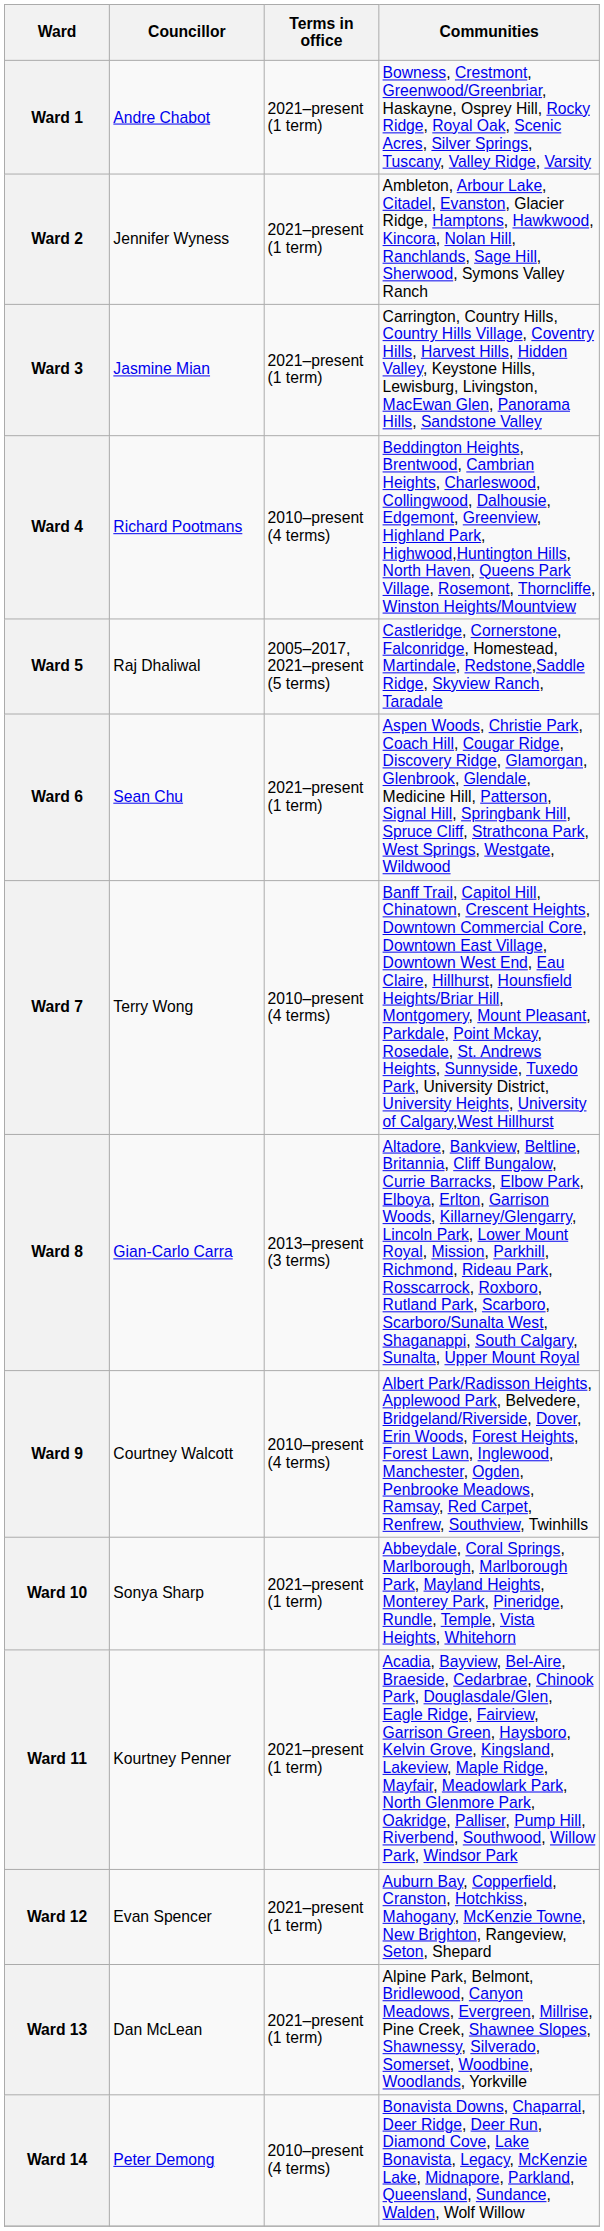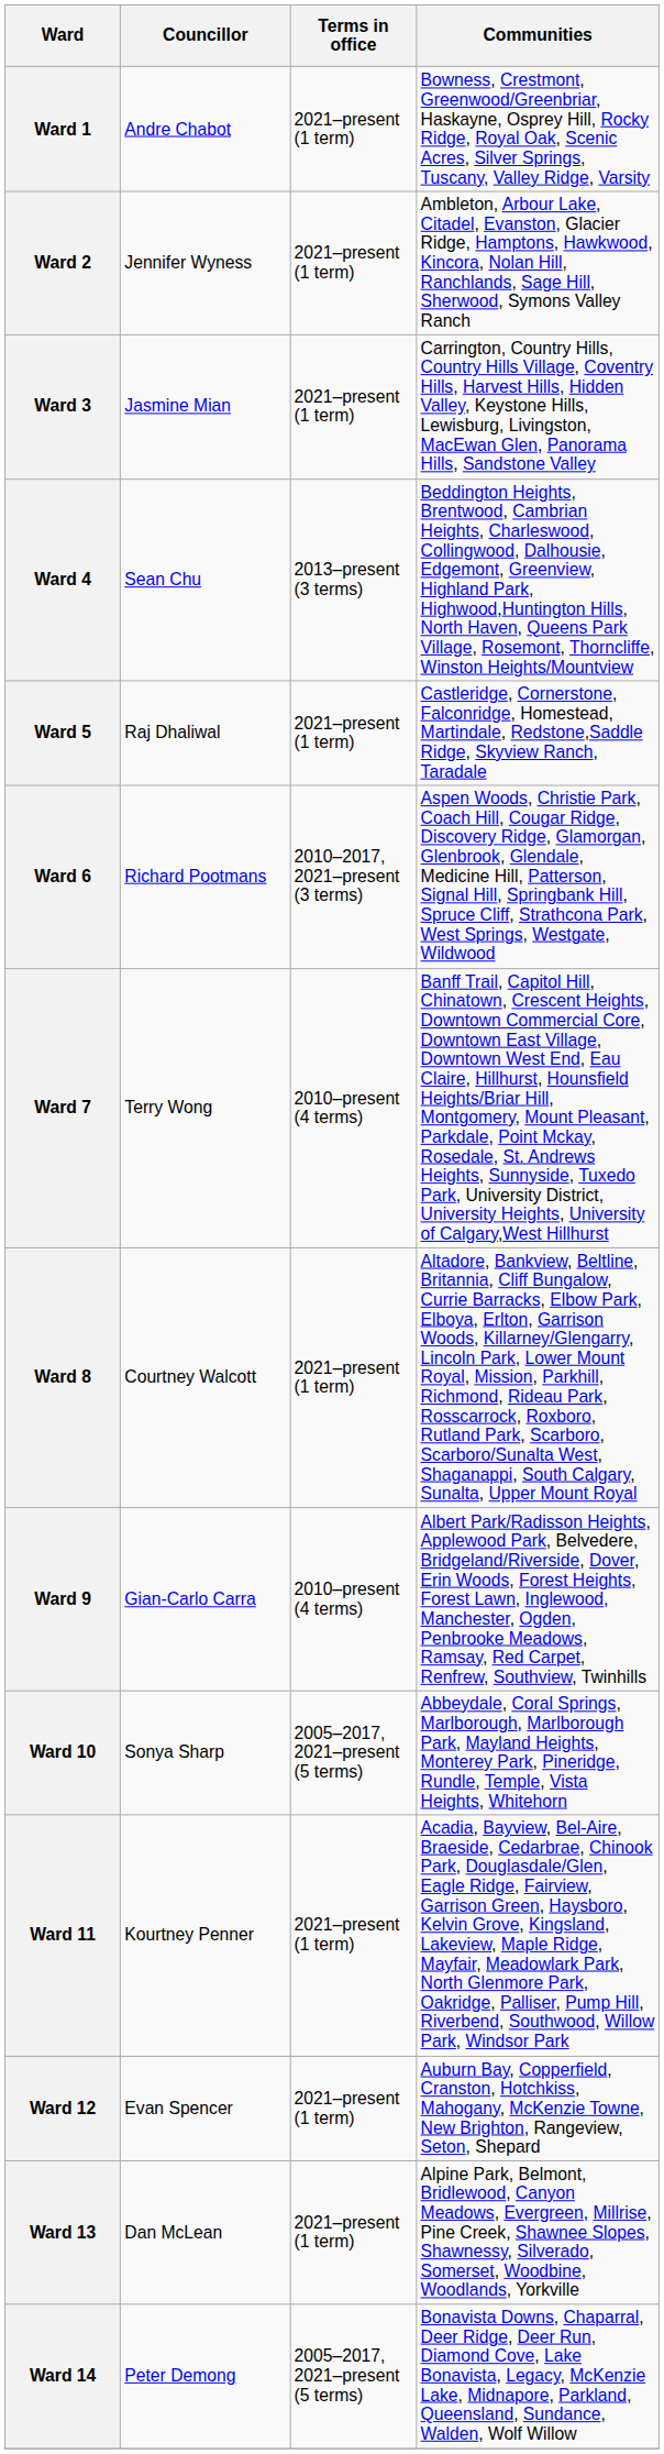Ward 4 | Councillor: Richard Pootmans -> Sean Chu
Ward 4 | Terms in office: 2010–present (4 terms) -> 2013–present (3 terms)
Ward 5 | Terms in office: 2005–2017, 2021–present (5 terms) -> 2021–present (1 term)
Ward 6 | Councillor: Sean Chu -> Richard Pootmans
Ward 6 | Terms in office: 2021–present (1 term) -> 2010–2017, 2021–present (3 terms)
Ward 8 | Councillor: Gian-Carlo Carra -> Courtney Walcott
Ward 8 | Terms in office: 2013–present (3 terms) -> 2021–present (1 term)
Ward 9 | Councillor: Courtney Walcott -> Gian-Carlo Carra
Ward 10 | Terms in office: 2021–present (1 term) -> 2005–2017, 2021–present (5 terms)
Ward 14 | Terms in office: 2010–present (4 terms) -> 2005–2017, 2021–present (5 terms)
